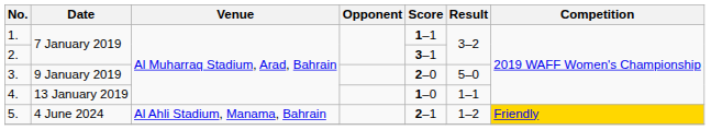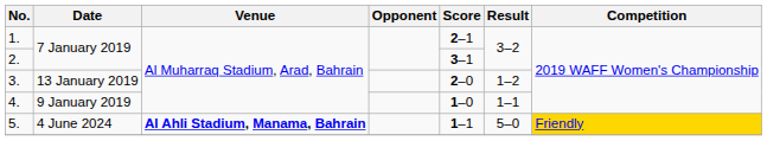1. | Score: 1–1 -> 2–1
3. | Date: 9 January 2019 -> 13 January 2019
3. | Result: 5–0 -> 1–2
4. | Date: 13 January 2019 -> 9 January 2019
5. | Venue: normal -> bold
5. | Score: 2–1 -> 1–1
5. | Result: 1–2 -> 5–0
